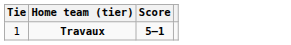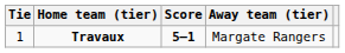+ column: Away team (tier) | Margate Rangers
